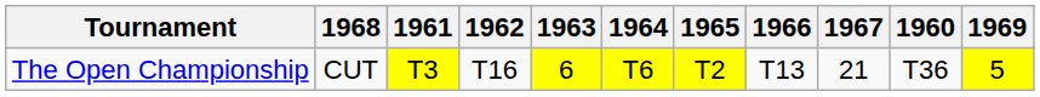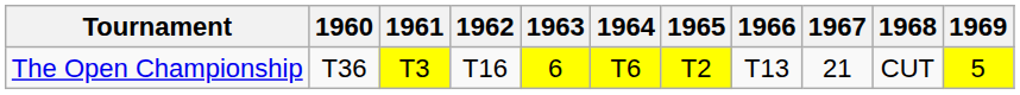columns swapped: 1960 <-> 1968
